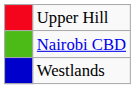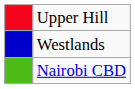rows swapped: Westlands <-> Nairobi CBD
